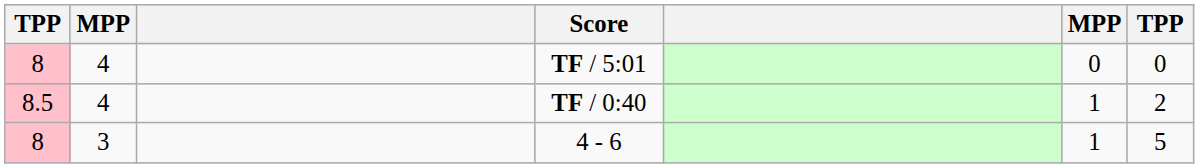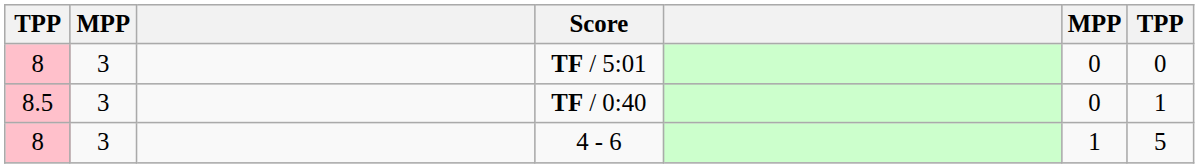TF / 5:01 | column 2: 4 -> 3
TF / 0:40 | column 2: 4 -> 3
TF / 0:40 | column 6: 1 -> 0
TF / 0:40 | column 7: 2 -> 1
